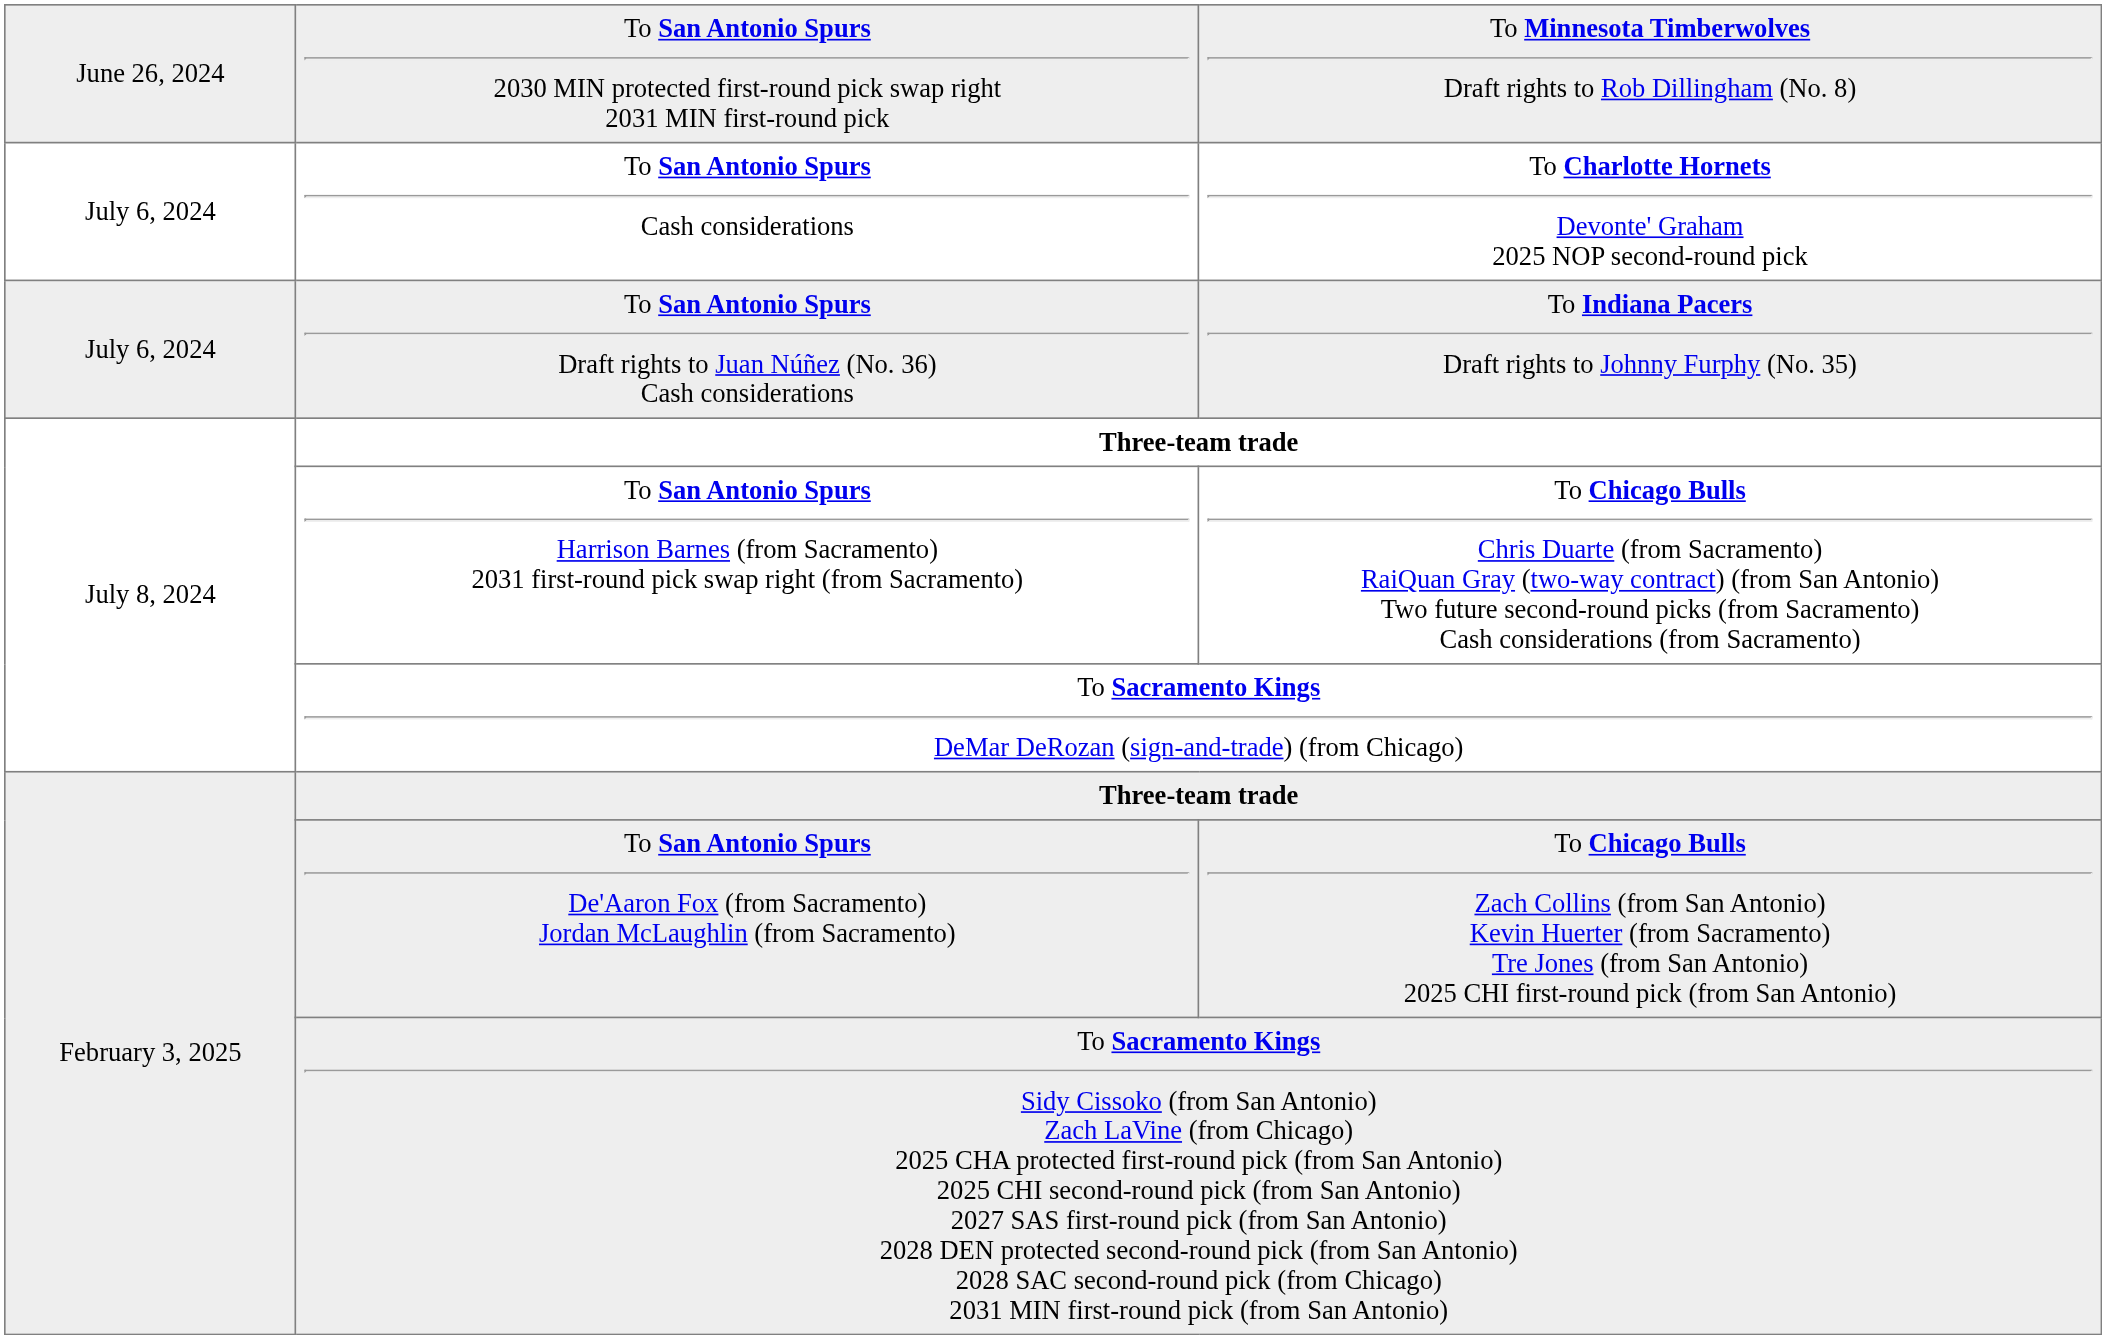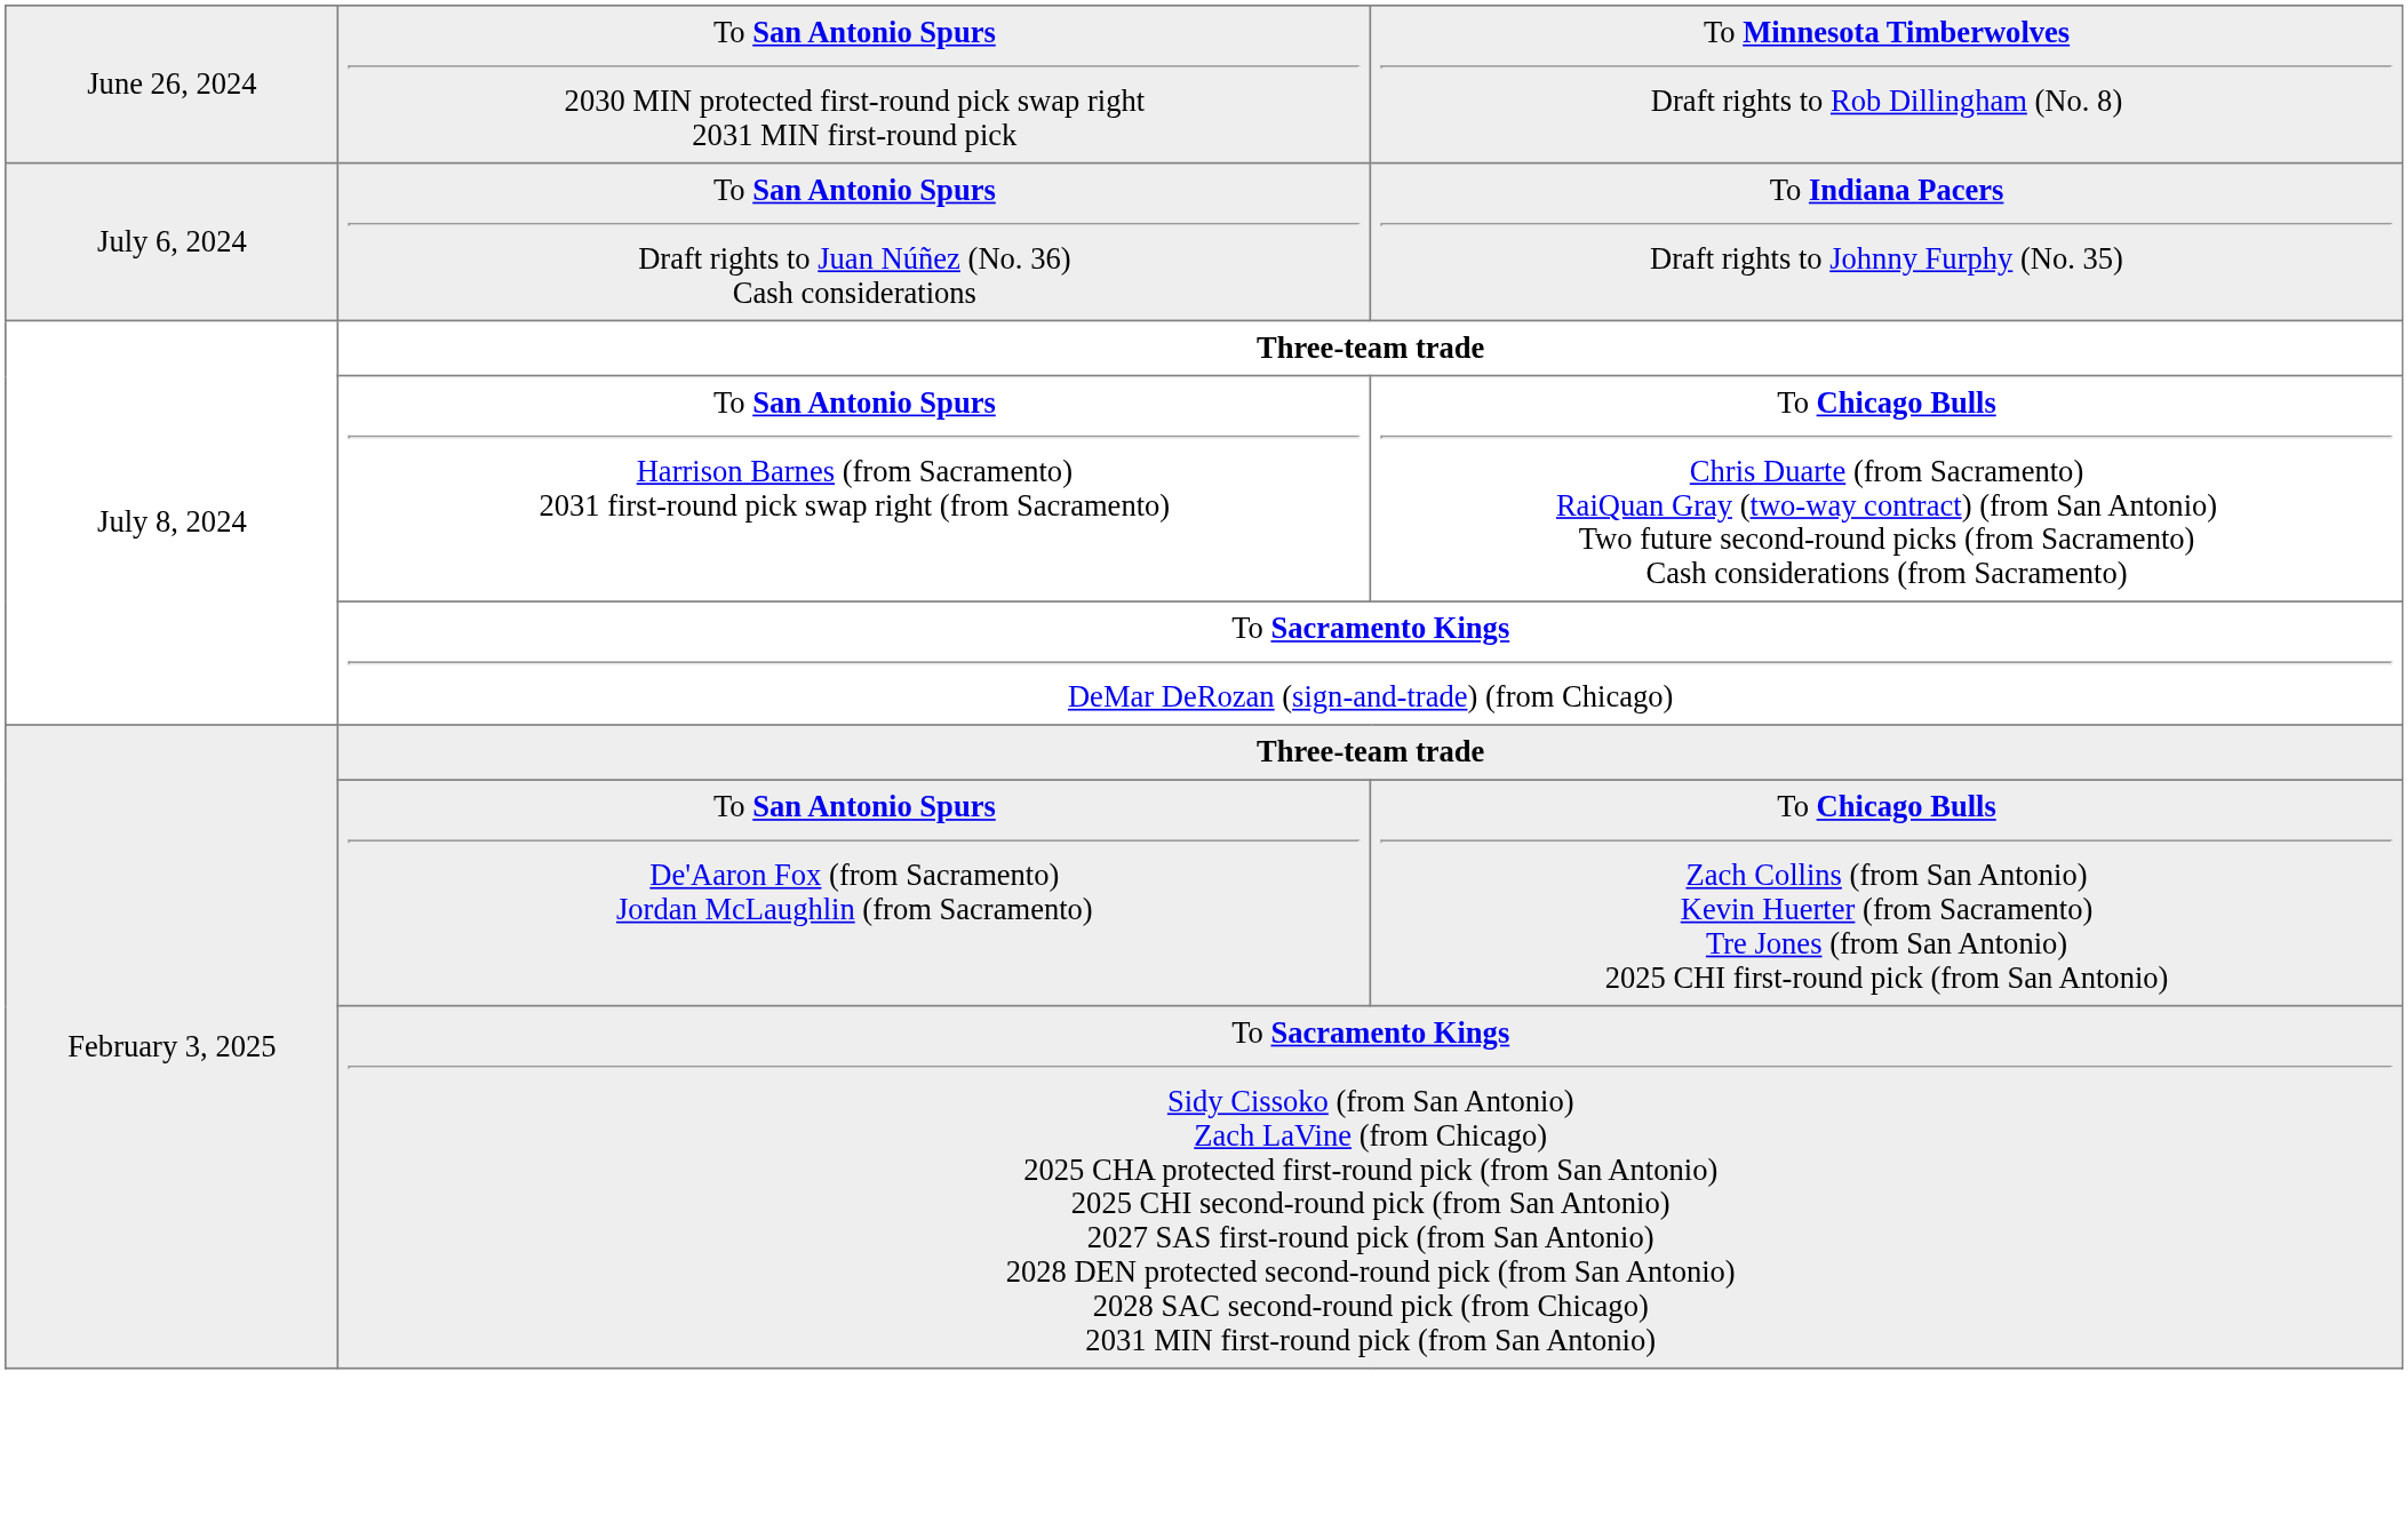- row: July 6, 2024 | To San Antonio Spurs Cash considerations | To Charlotte Hornets Devonte' Graham 2025 NOP second-round pick
